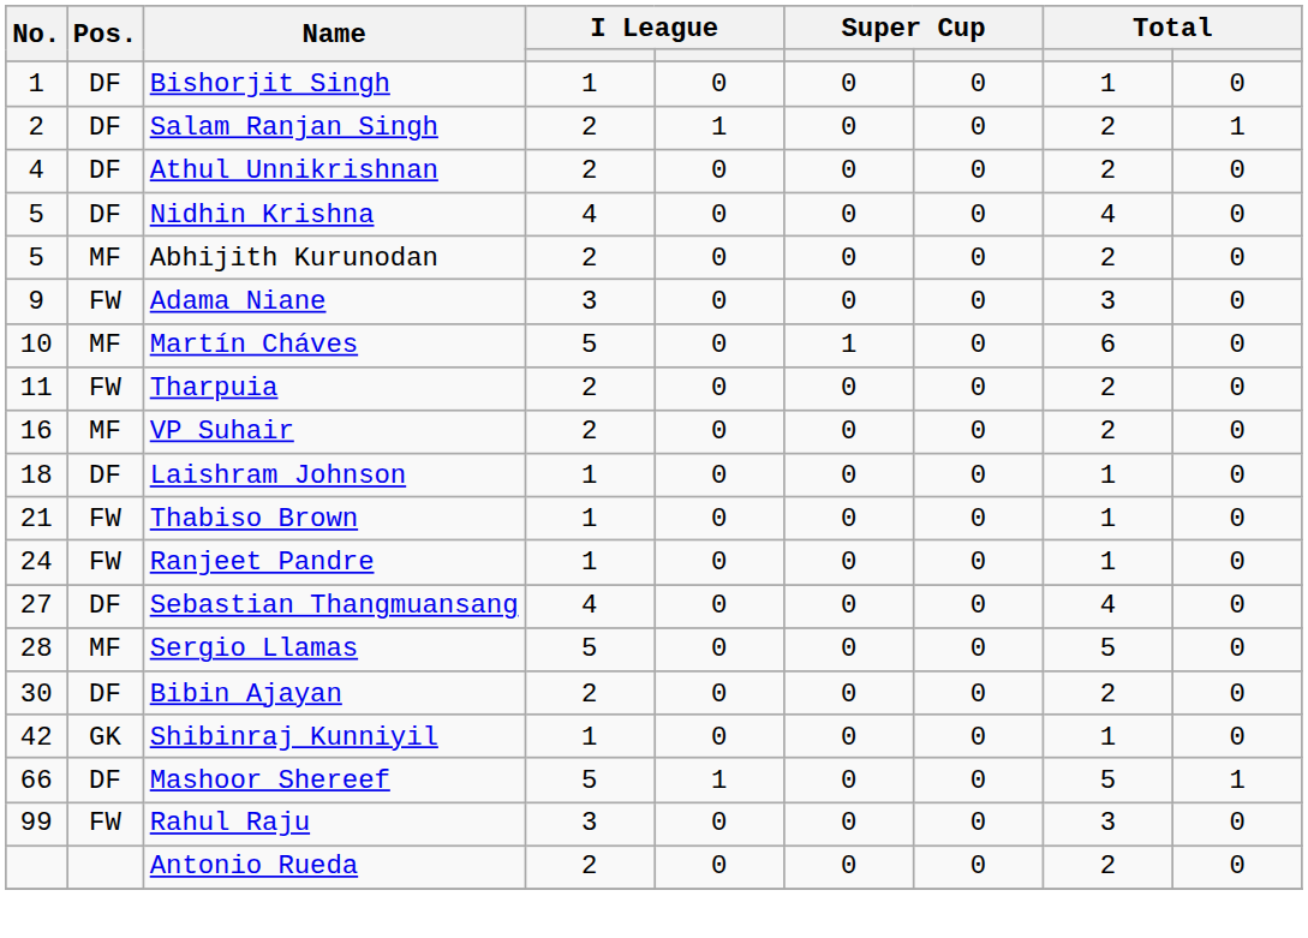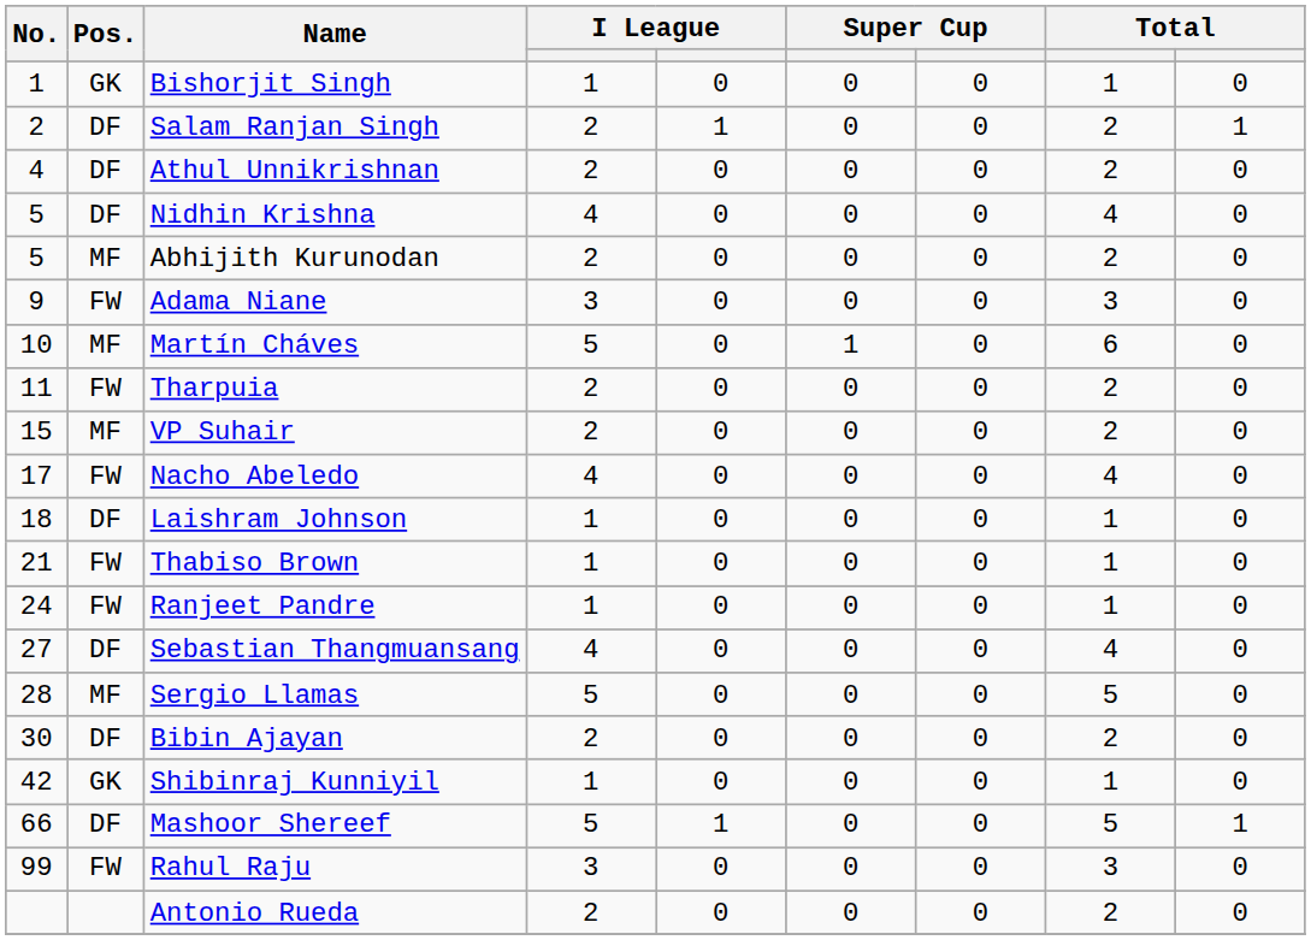Bishorjit Singh | Pos.: DF -> GK
VP Suhair | No.: 16 -> 15
+ row: 17 | FW | Nacho Abeledo | 4 | 0 | 0 | 0 | 4 | 0
